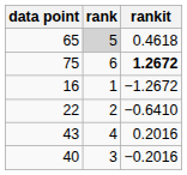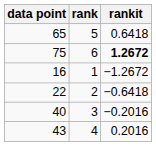65 | rank: lightgrey background -> no background
65 | rankit: 0.4618 -> 0.6418
22 | rankit: −0.6410 -> −0.6418
rows swapped: 43 <-> 40
